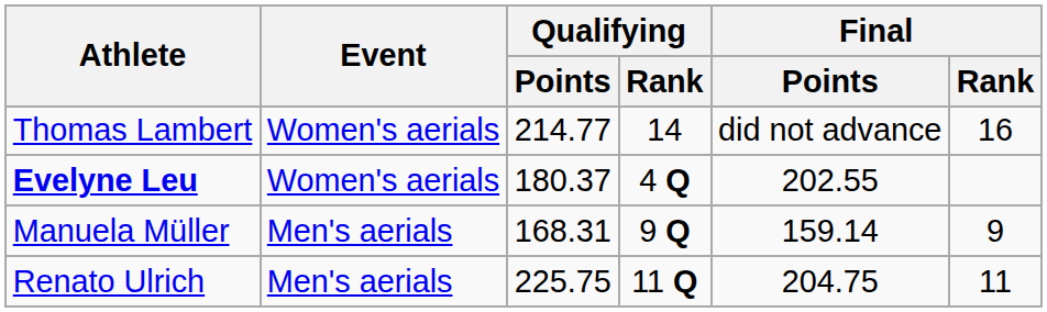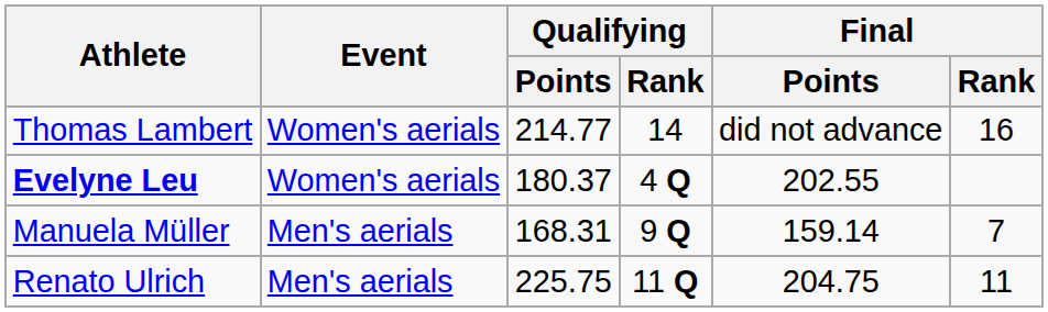Manuela Müller | Final / Rank: 9 -> 7
